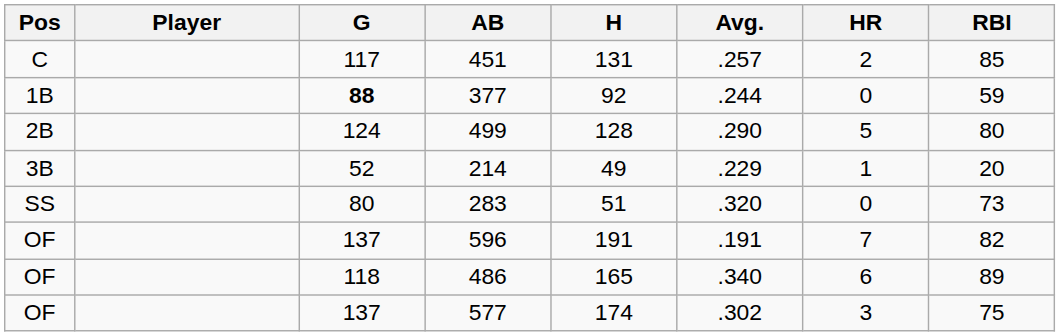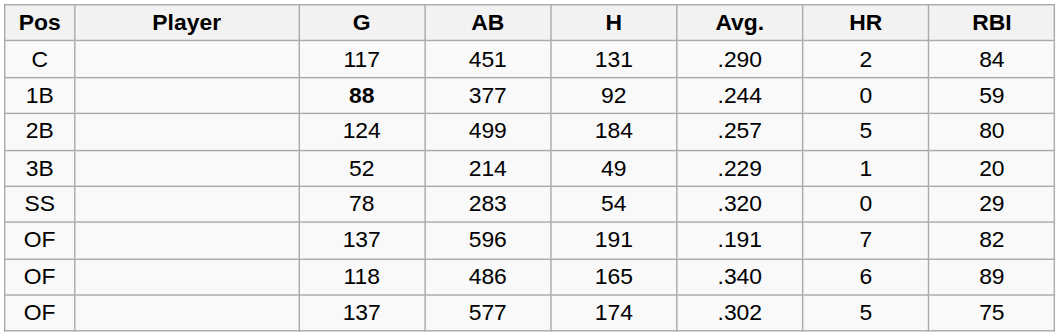451 | Avg.: .257 -> .290
451 | RBI: 85 -> 84
499 | H: 128 -> 184
499 | Avg.: .290 -> .257
283 | G: 80 -> 78
283 | H: 51 -> 54
283 | RBI: 73 -> 29
577 | HR: 3 -> 5
